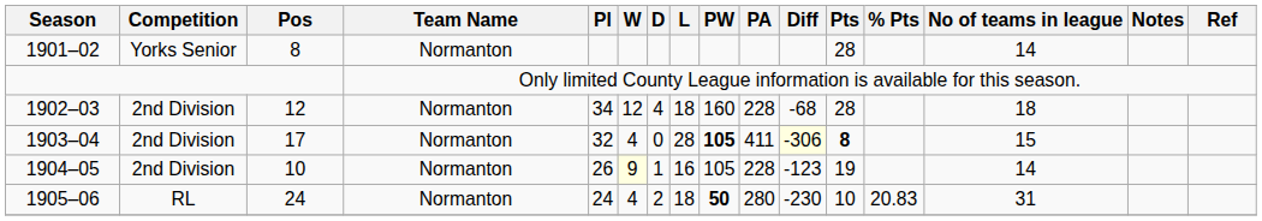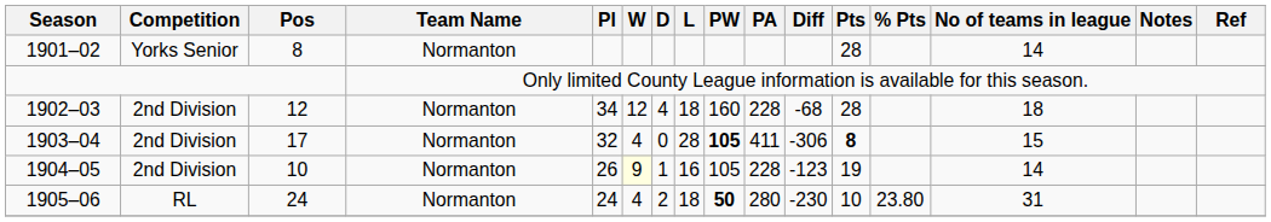1903–04 | Diff: lightyellow background -> no background
1905–06 | % Pts: 20.83 -> 23.80
